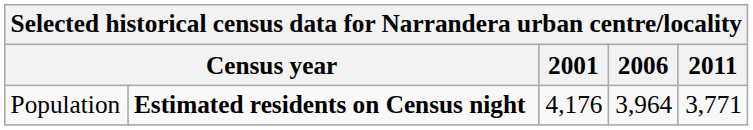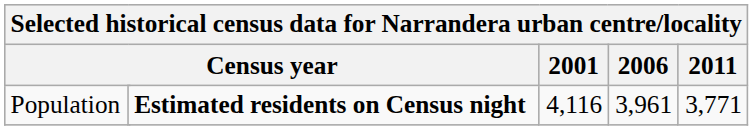Population | 2001: 4,176 -> 4,116
Population | 2006: 3,964 -> 3,961
